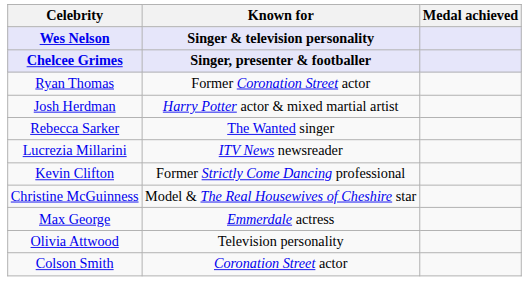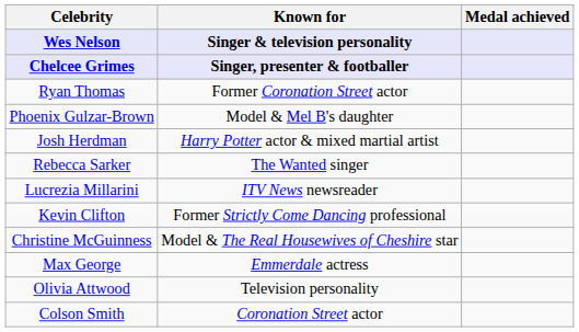+ row: Phoenix Gulzar-Brown | Model & Mel B's daughter
